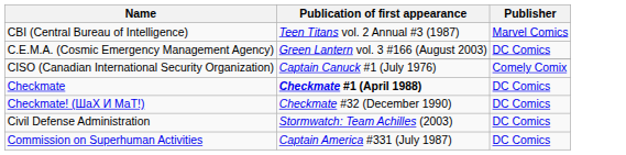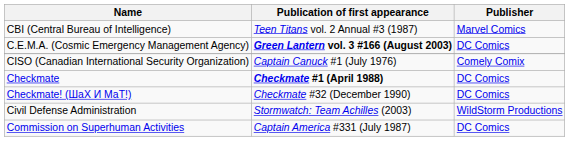C.E.M.A. (Cosmic Emergency Management Agency) | Publication of first appearance: normal -> bold
Civil Defense Administration | Publisher: DC Comics -> WildStorm Productions
